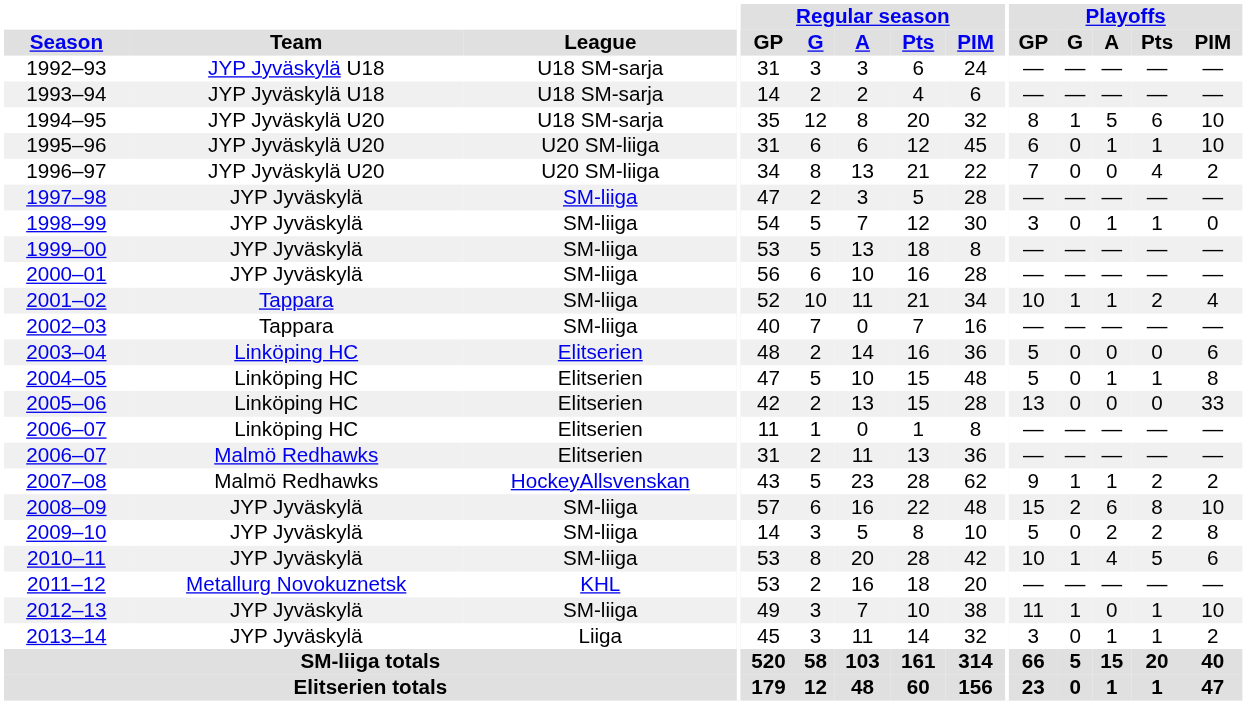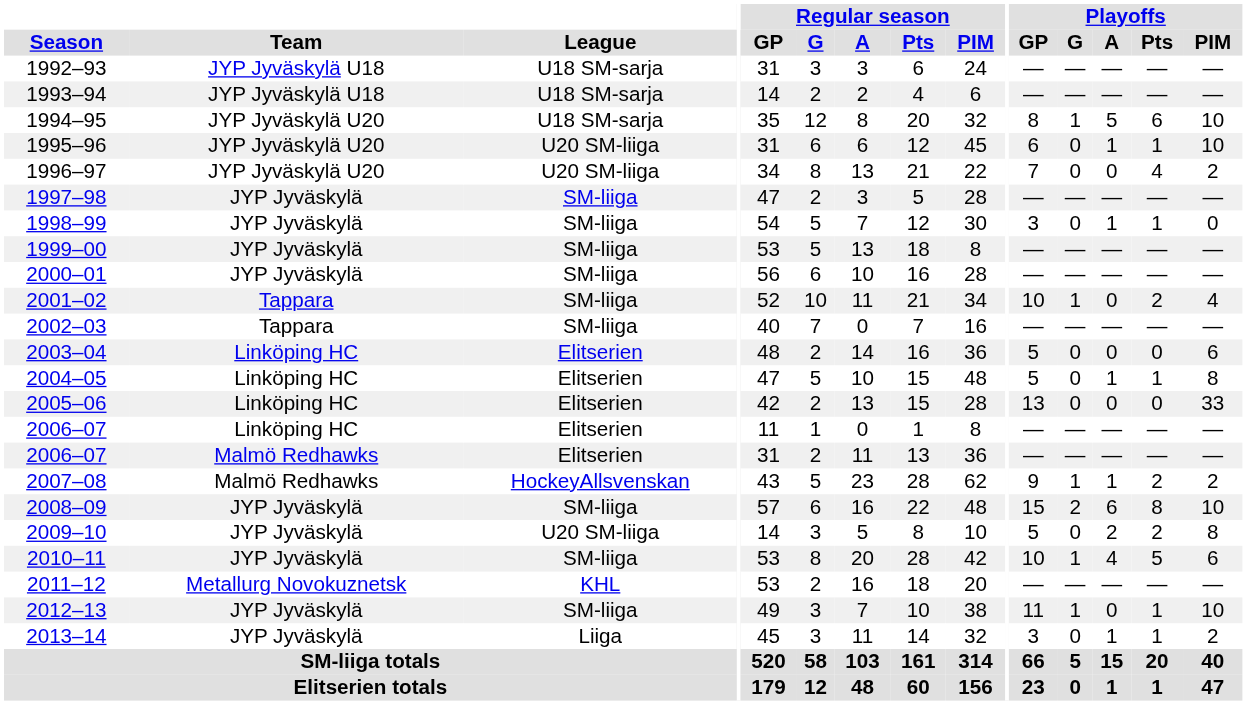2001–02 | Playoffs / A: 1 -> 0
2009–10 | League: SM-liiga -> U20 SM-liiga
